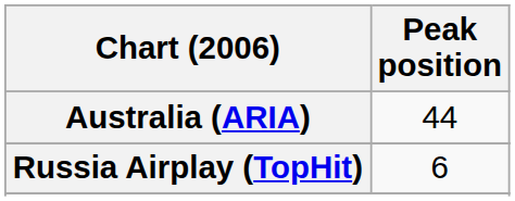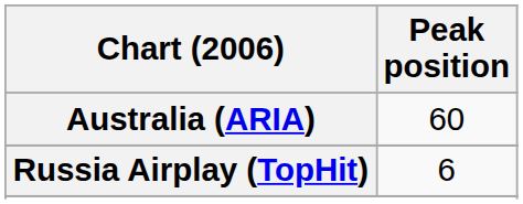Australia (ARIA) | Peak position: 44 -> 60
